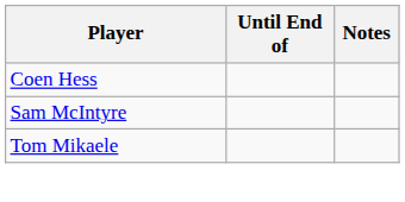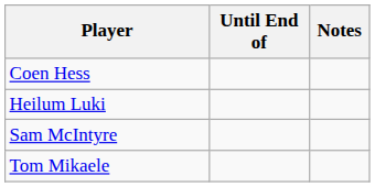+ row: Heilum Luki
